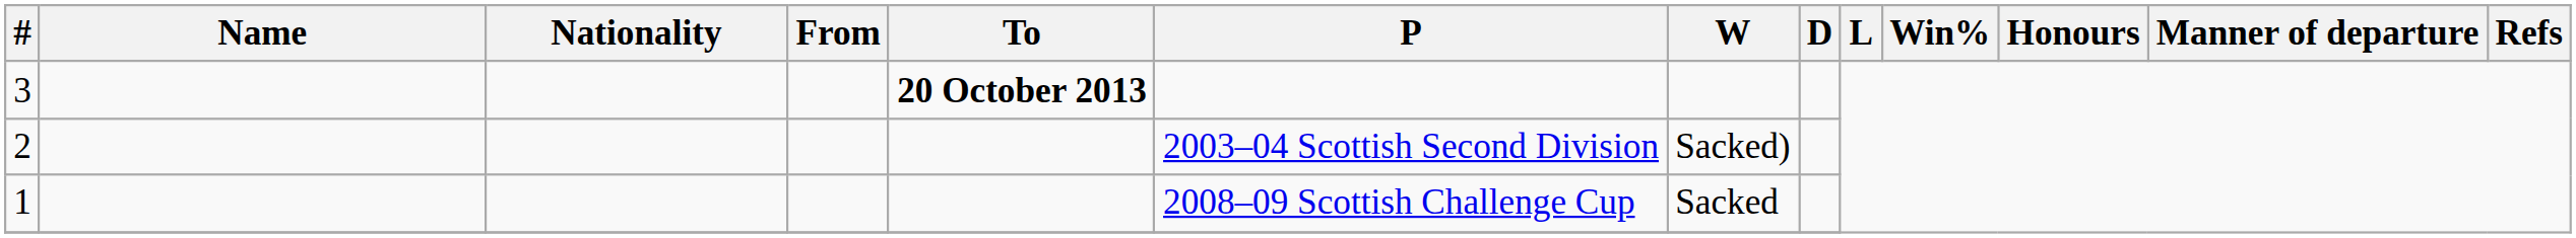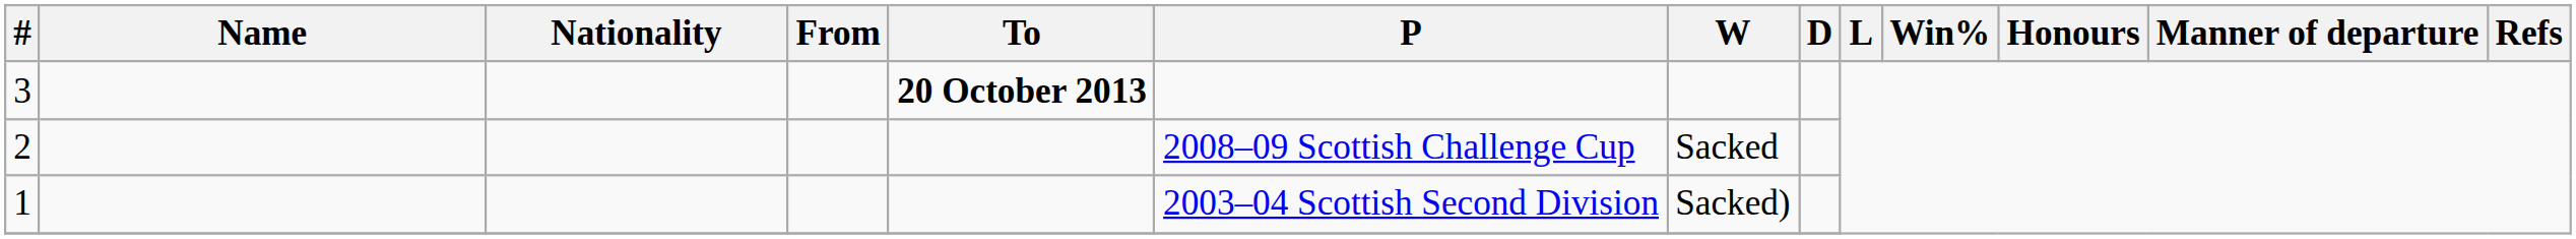2 | P: 2003–04 Scottish Second Division -> 2008–09 Scottish Challenge Cup
2 | W: Sacked) -> Sacked
1 | P: 2008–09 Scottish Challenge Cup -> 2003–04 Scottish Second Division
1 | W: Sacked -> Sacked)
